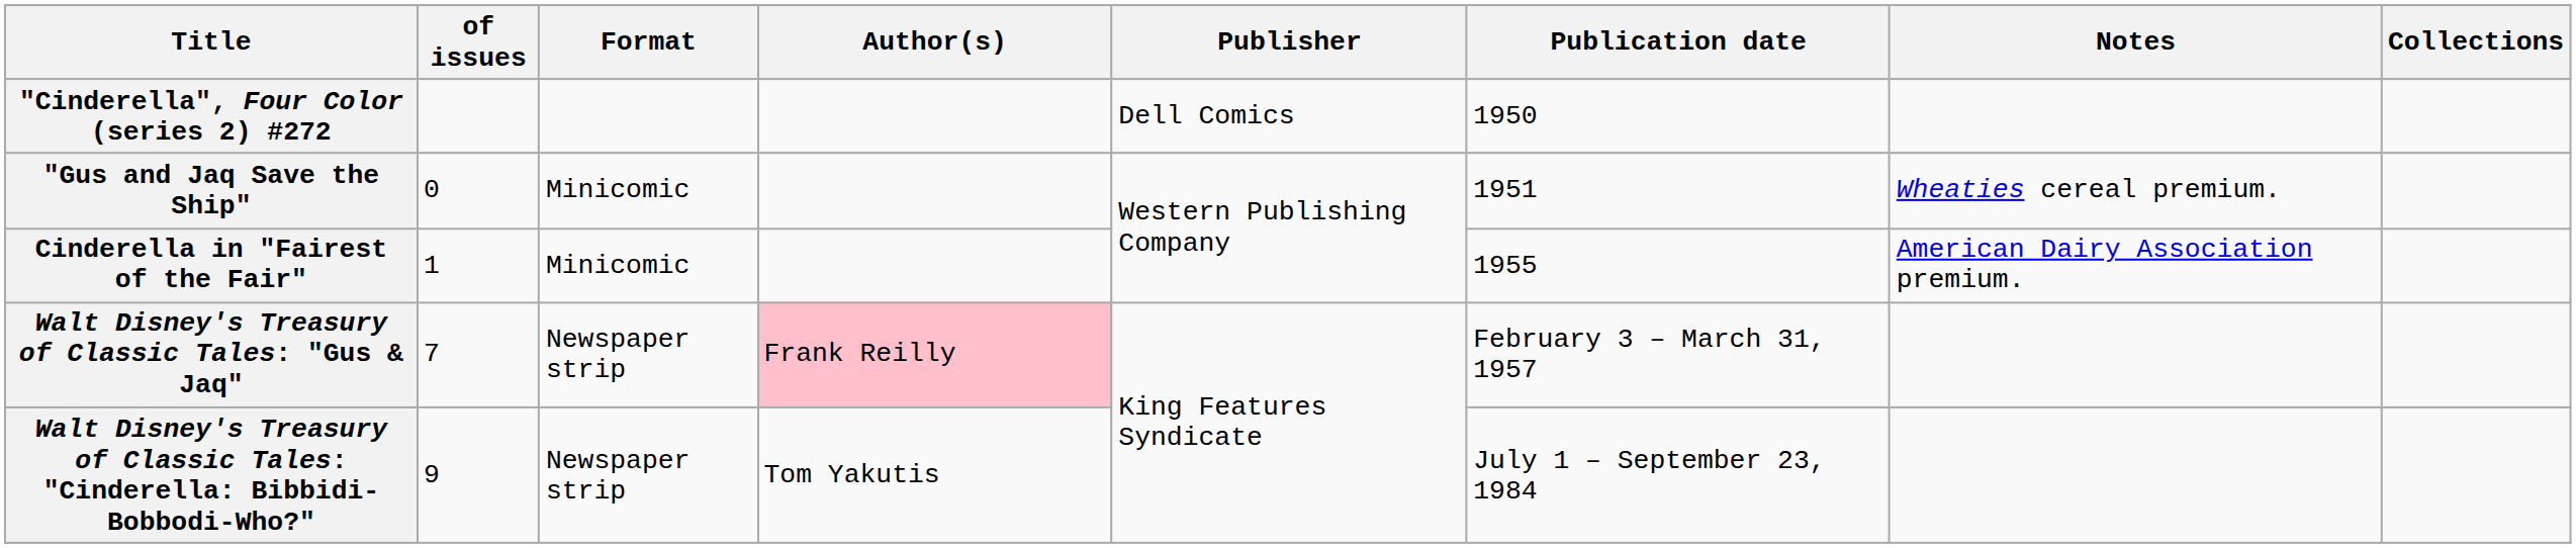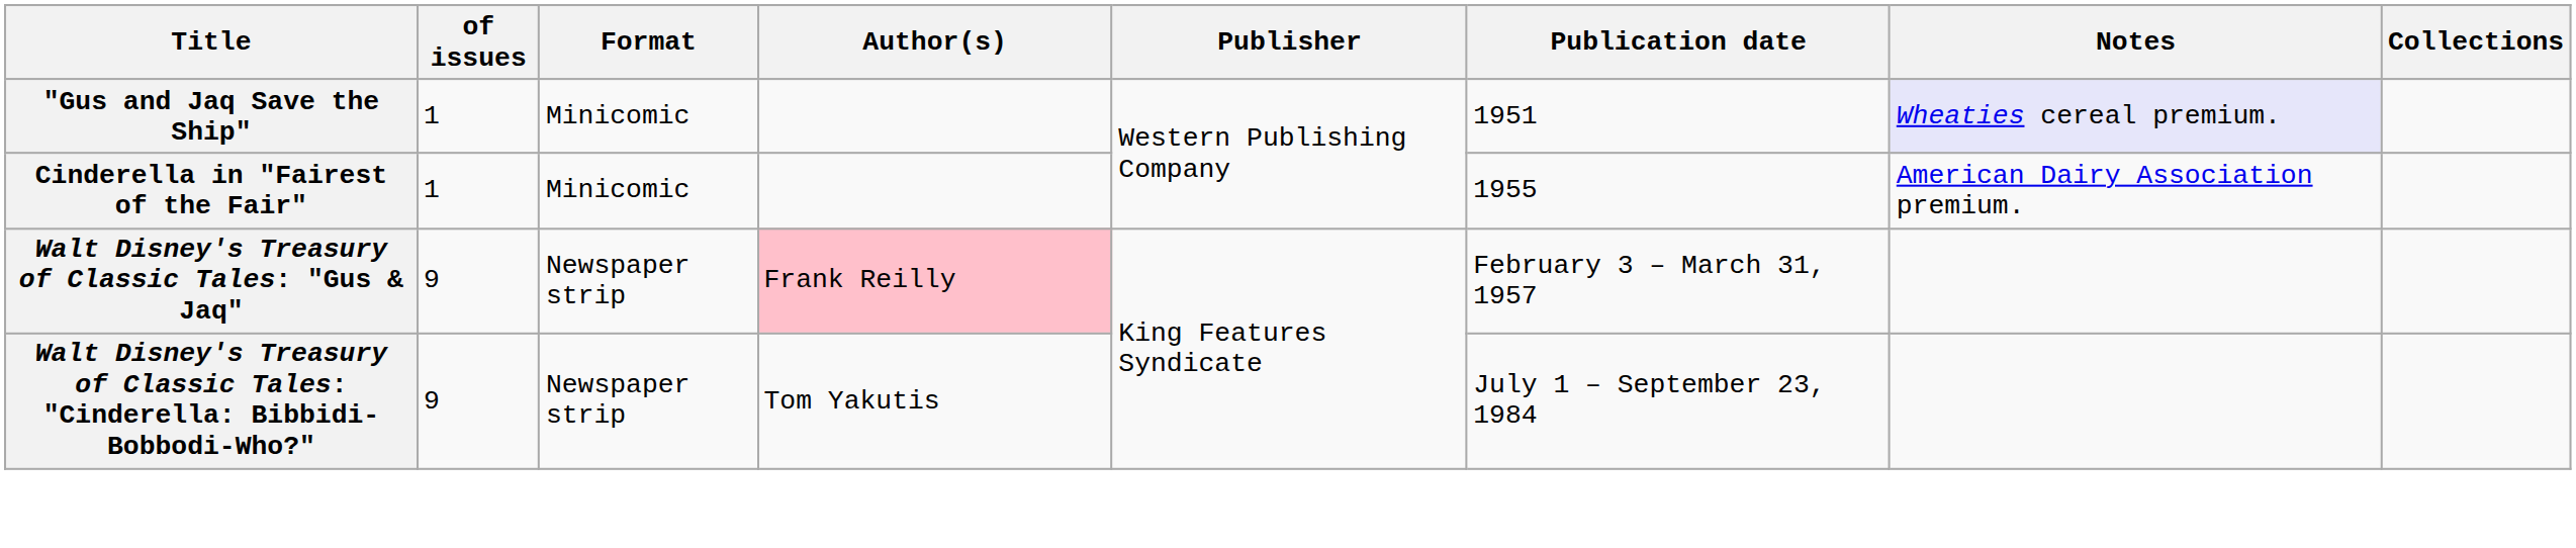- row: "Cinderella", Four Color (series 2) #272 | Dell Comics | 1950
"Gus and Jaq Save the Ship" | of issues: 0 -> 1
"Gus and Jaq Save the Ship" | Notes: no background -> lavender background
Walt Disney's Treasury of Classic Tales: "Gus & Jaq" | of issues: 7 -> 9
